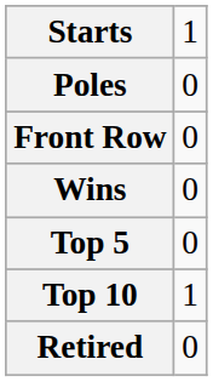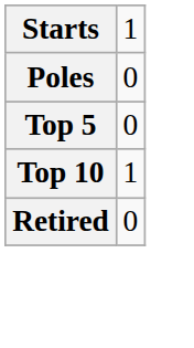- row: Front Row | 0
- row: Wins | 0
